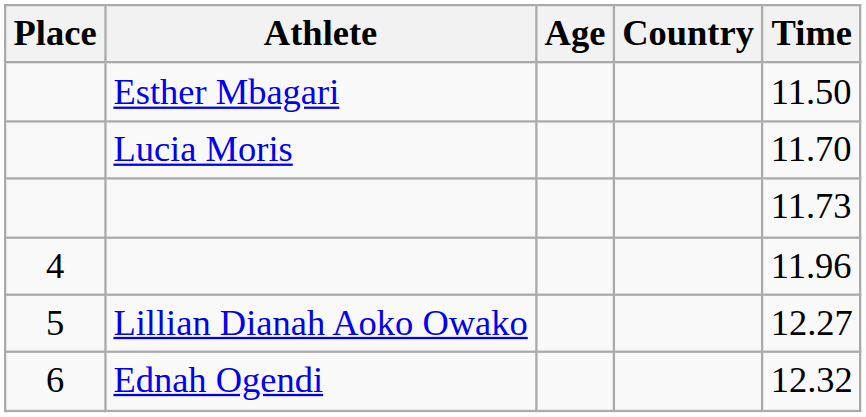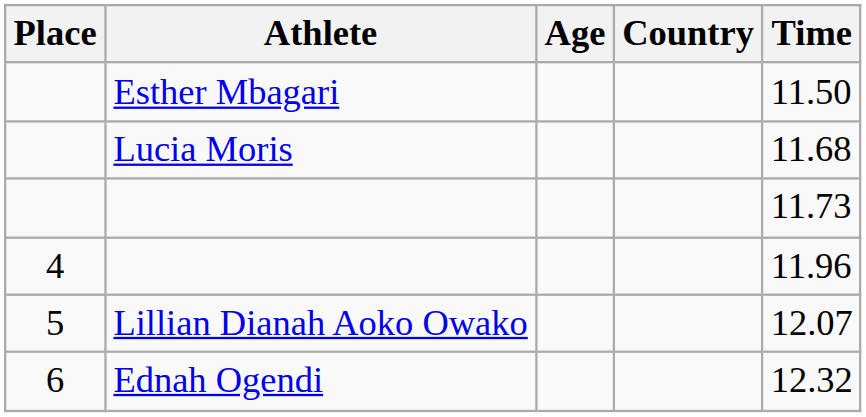Lucia Moris | Time: 11.70 -> 11.68
Lillian Dianah Aoko Owako | Time: 12.27 -> 12.07
